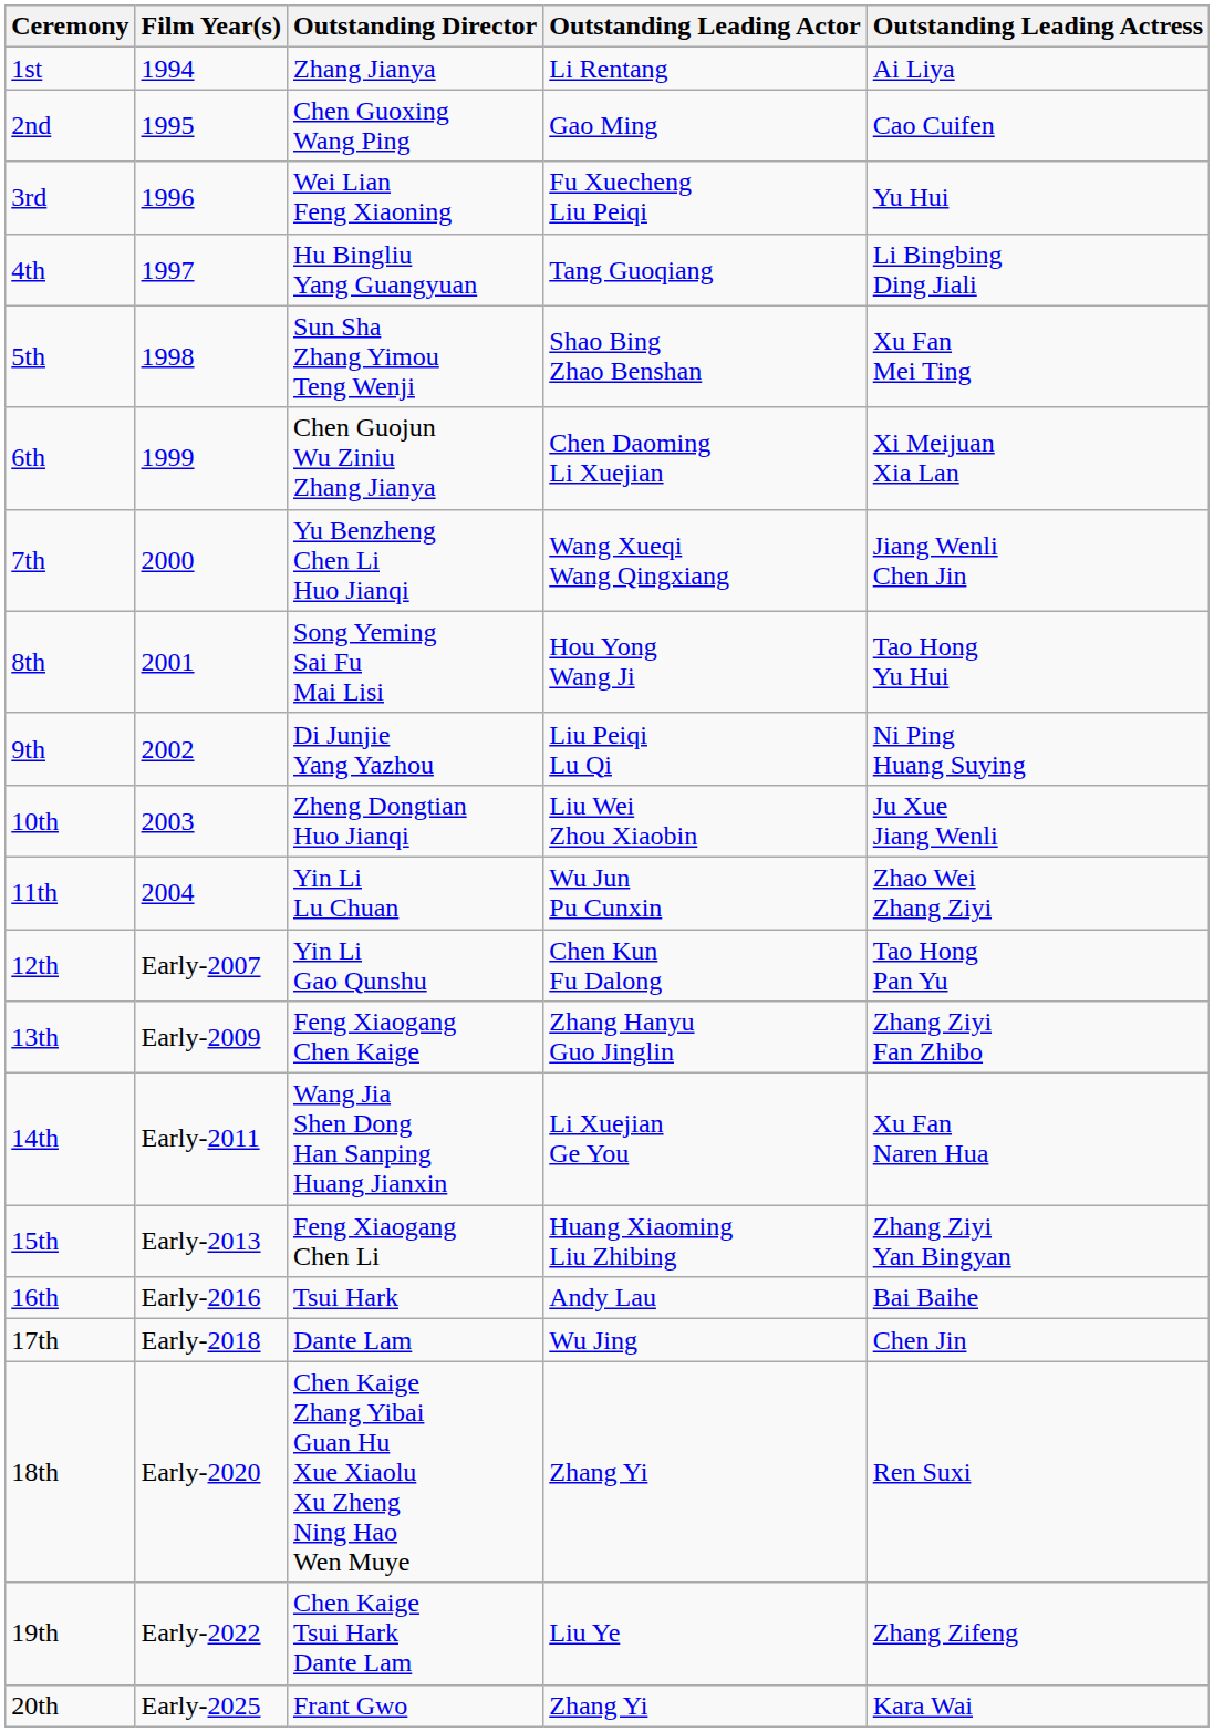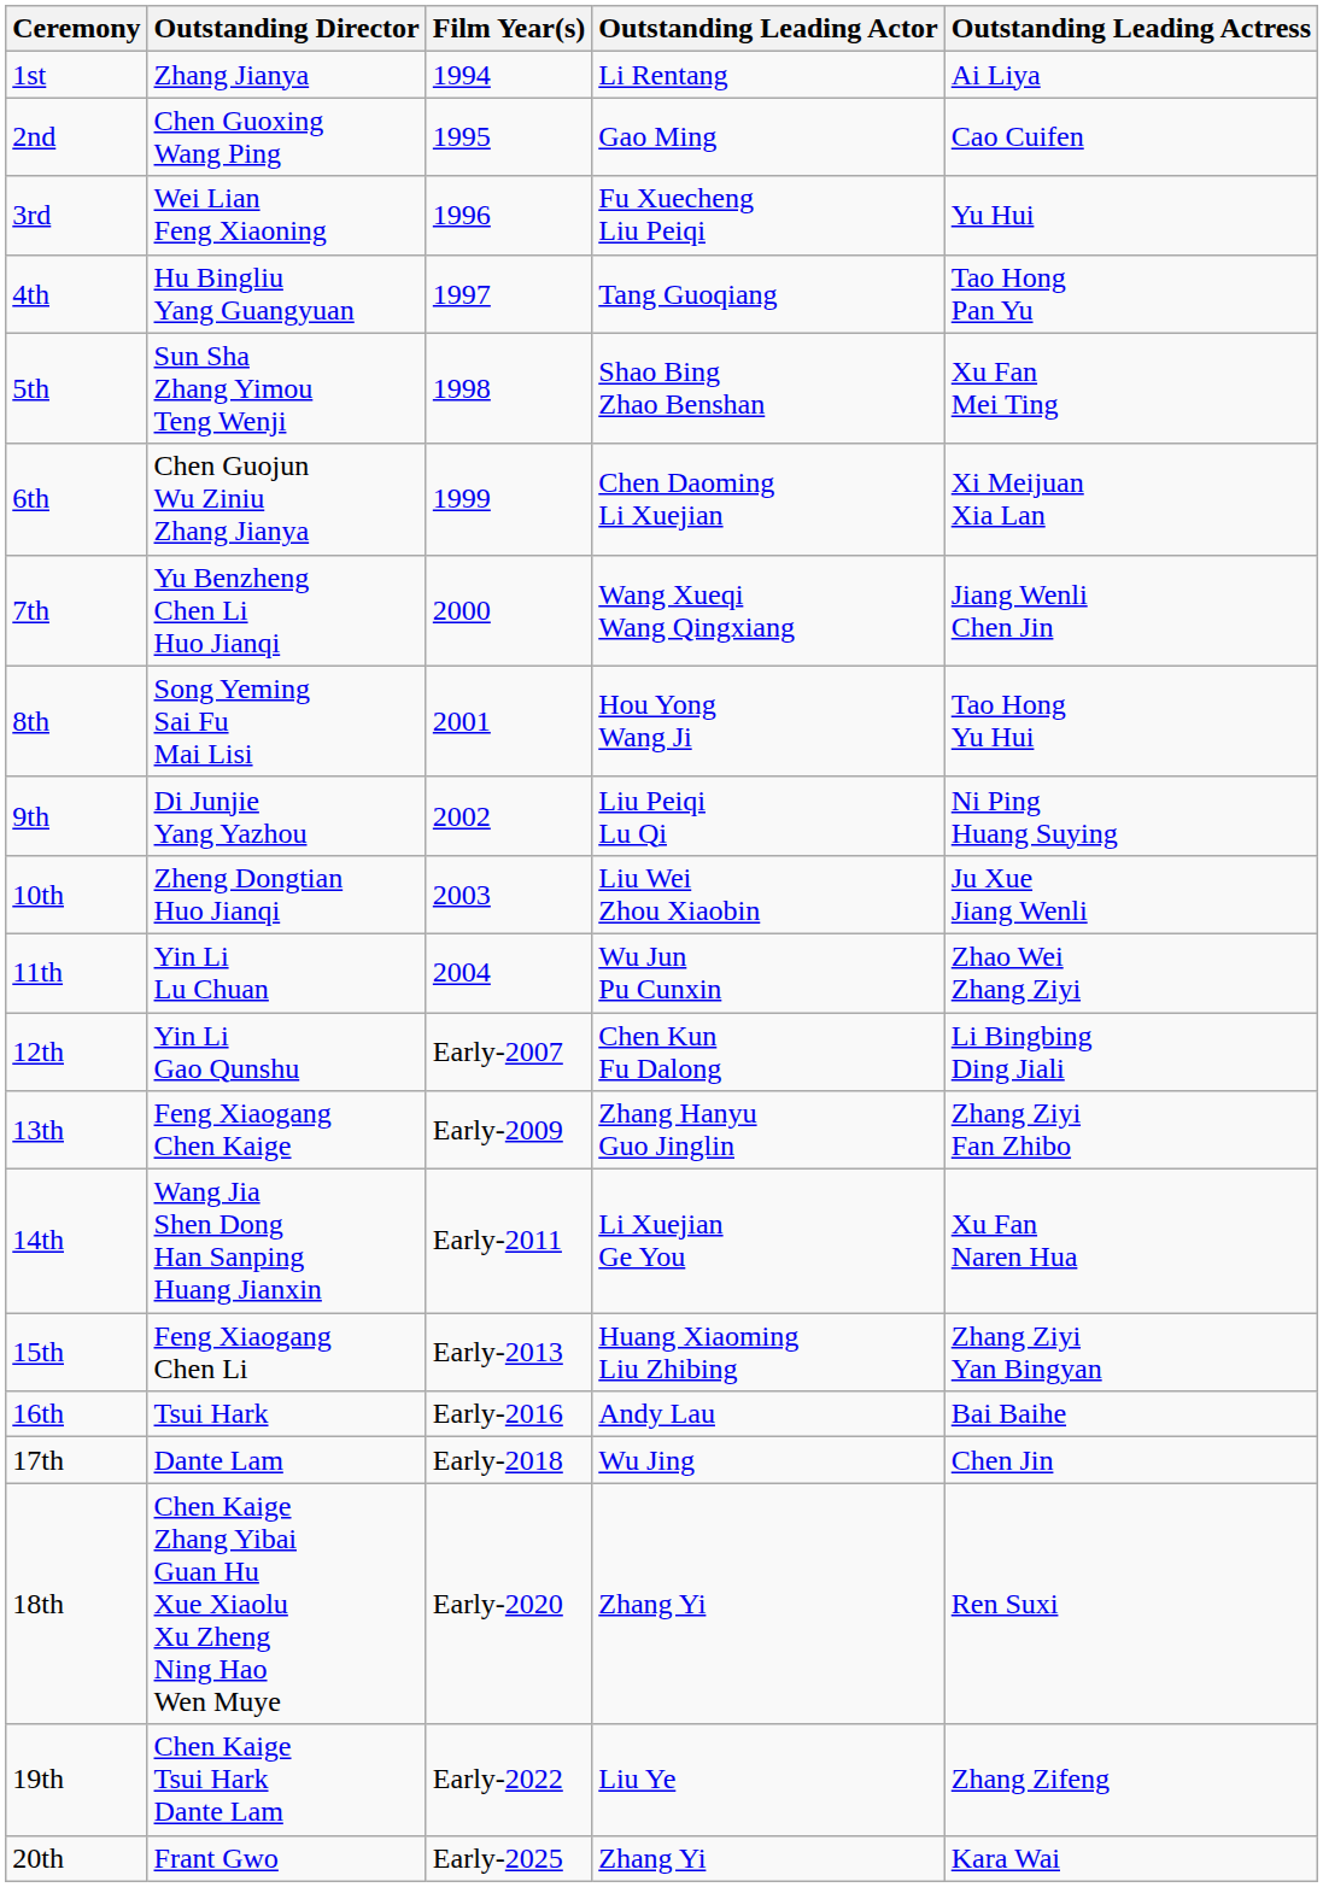columns swapped: Film Year(s) <-> Outstanding Director
4th | Outstanding Leading Actress: Li Bingbing Ding Jiali -> Tao Hong Pan Yu
12th | Outstanding Leading Actress: Tao Hong Pan Yu -> Li Bingbing Ding Jiali
